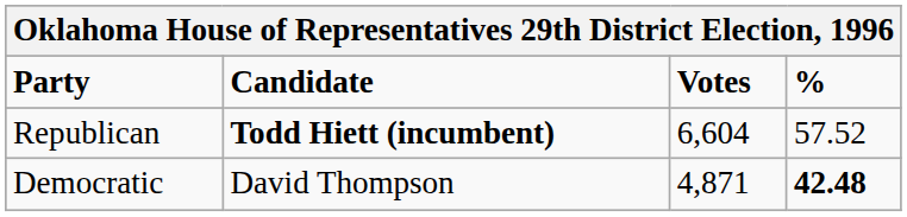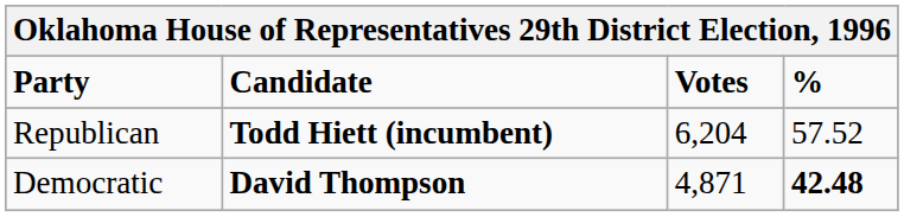Republican | Votes: 6,604 -> 6,204
Democratic | Candidate: normal -> bold
